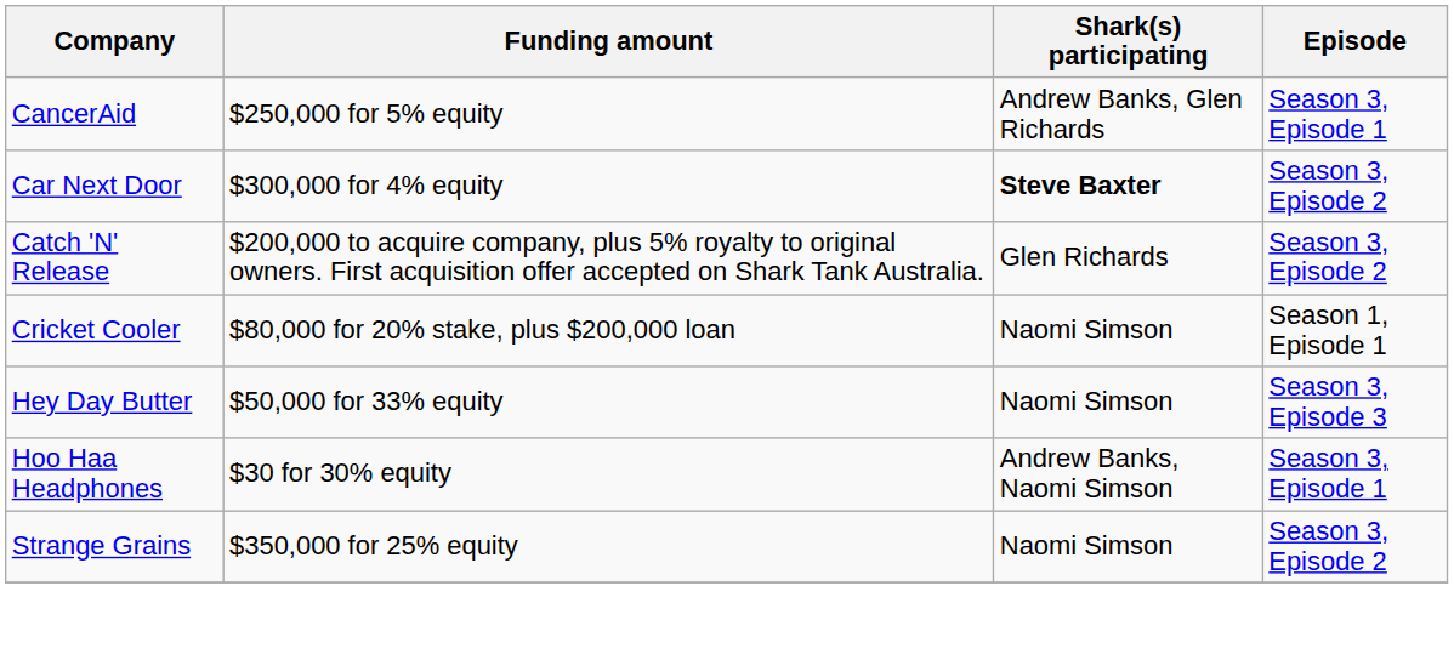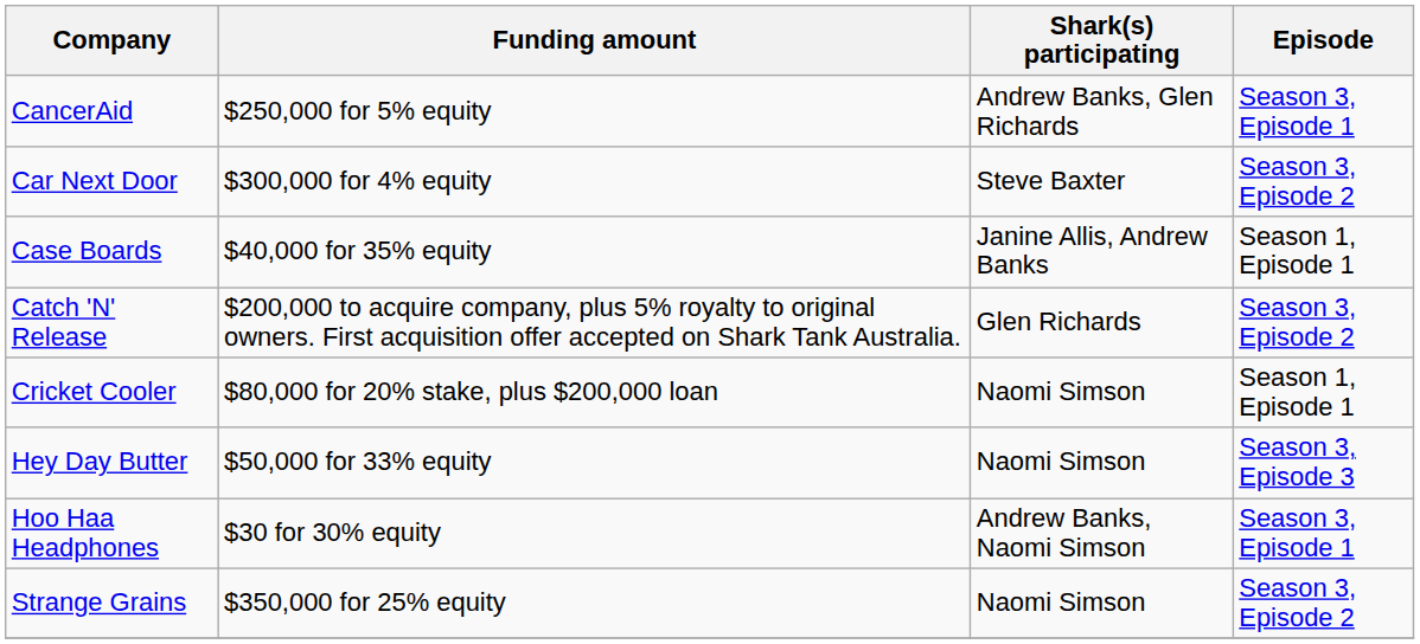Car Next Door | Shark(s) participating: bold -> normal
+ row: Case Boards | $40,000 for 35% equity | Janine Allis, Andrew Banks | Season 1, Episode 1
